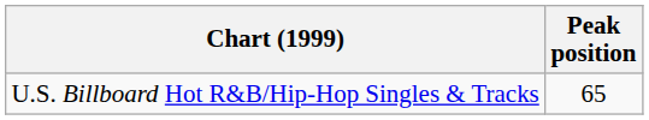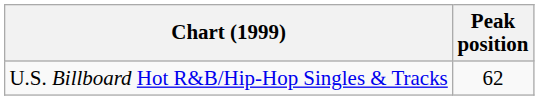U.S. Billboard Hot R&B/Hip-Hop Singles & Tracks | Peak position: 65 -> 62
